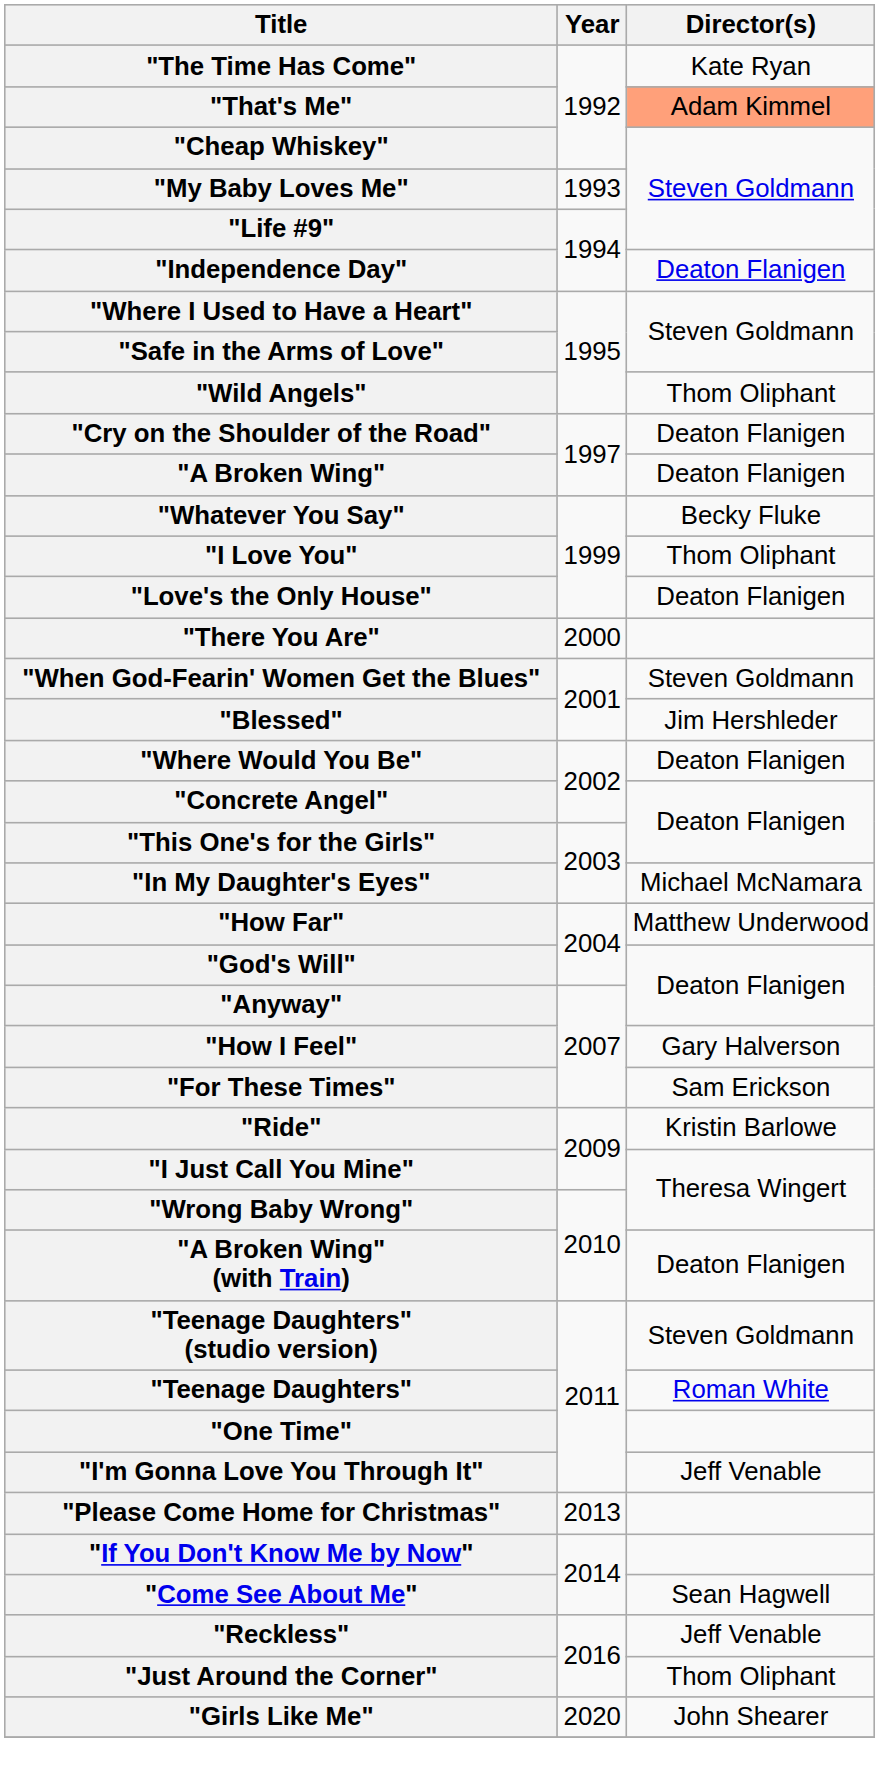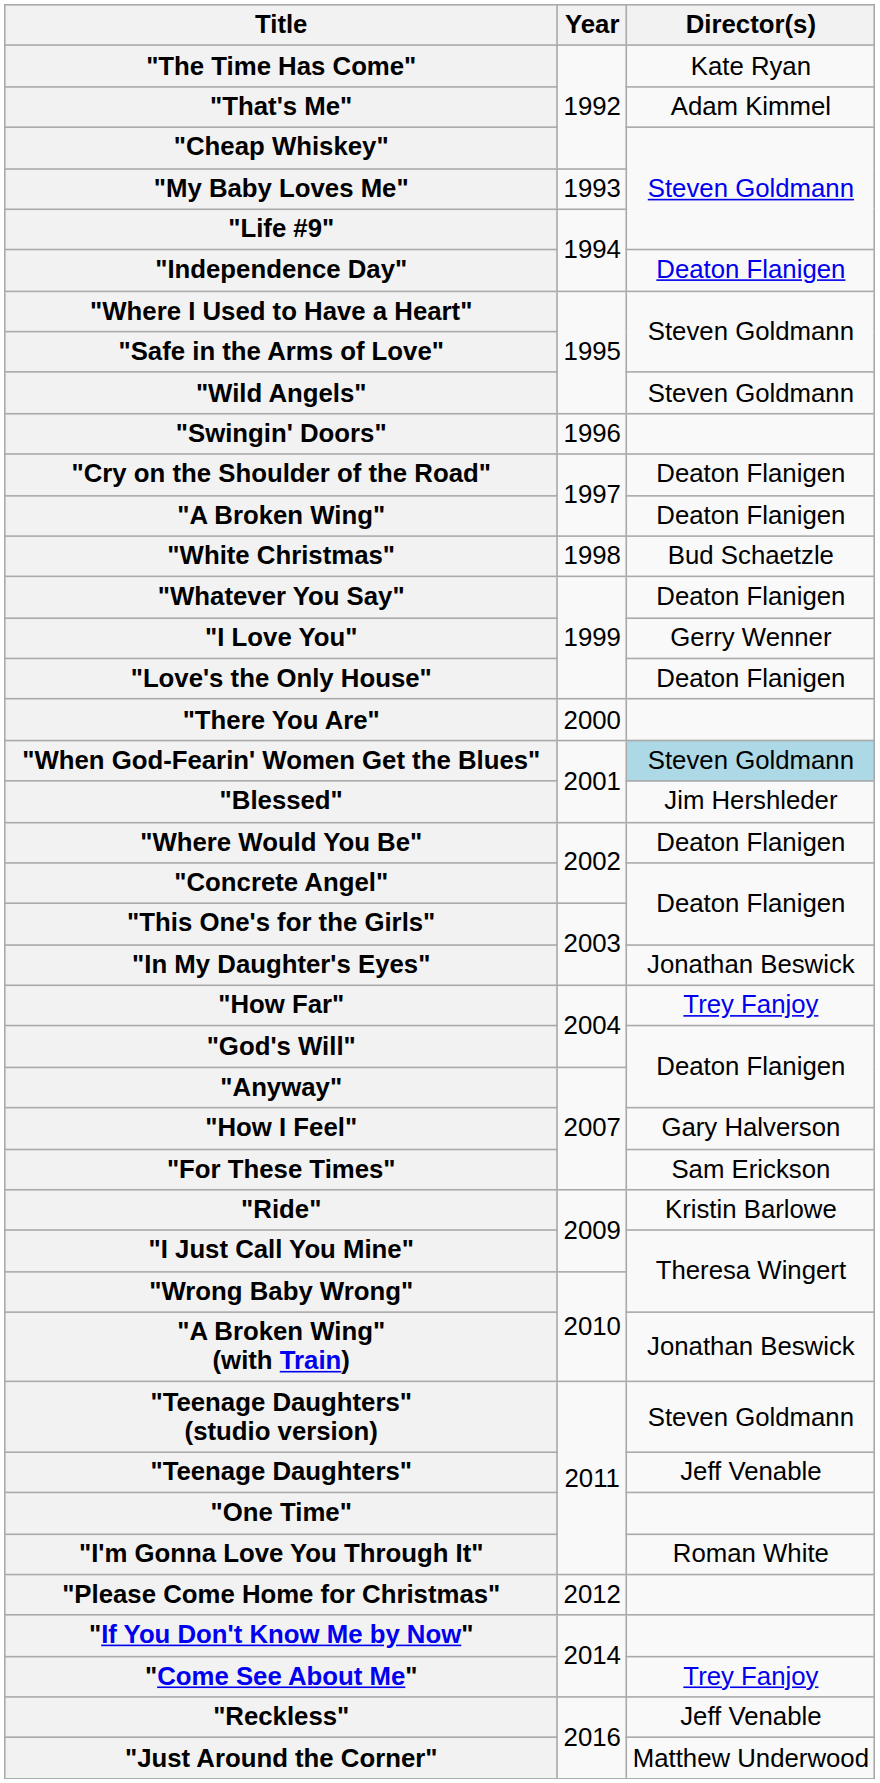"That's Me" | Director(s): lightsalmon background -> no background
"Wild Angels" | Director(s): Thom Oliphant -> Steven Goldmann
+ row: "Swingin' Doors" | 1996
+ row: "White Christmas" | 1998 | Bud Schaetzle
"Whatever You Say" | Director(s): Becky Fluke -> Deaton Flanigen
"I Love You" | Director(s): Thom Oliphant -> Gerry Wenner
"When God-Fearin' Women Get the Blues" | Director(s): no background -> lightblue background
"In My Daughter's Eyes" | Director(s): Michael McNamara -> Jonathan Beswick
"How Far" | Director(s): Matthew Underwood -> Trey Fanjoy
"A Broken Wing" (with Train) | Director(s): Deaton Flanigen -> Jonathan Beswick
"Teenage Daughters" | Director(s): Roman White -> Jeff Venable
"I'm Gonna Love You Through It" | Director(s): Jeff Venable -> Roman White
"Please Come Home for Christmas" | Year: 2013 -> 2012
"Come See About Me" | Director(s): Sean Hagwell -> Trey Fanjoy
"Just Around the Corner" | Director(s): Thom Oliphant -> Matthew Underwood
- row: "Girls Like Me" | 2020 | John Shearer
